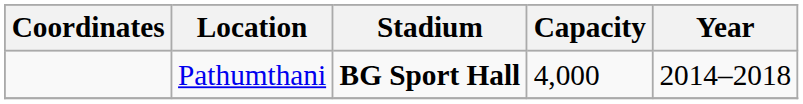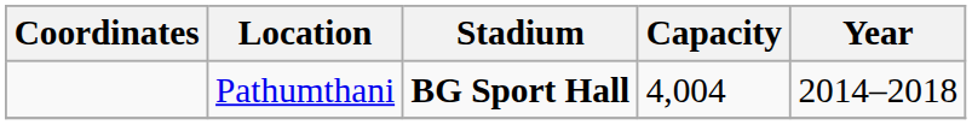Pathumthani | Capacity: 4,000 -> 4,004
